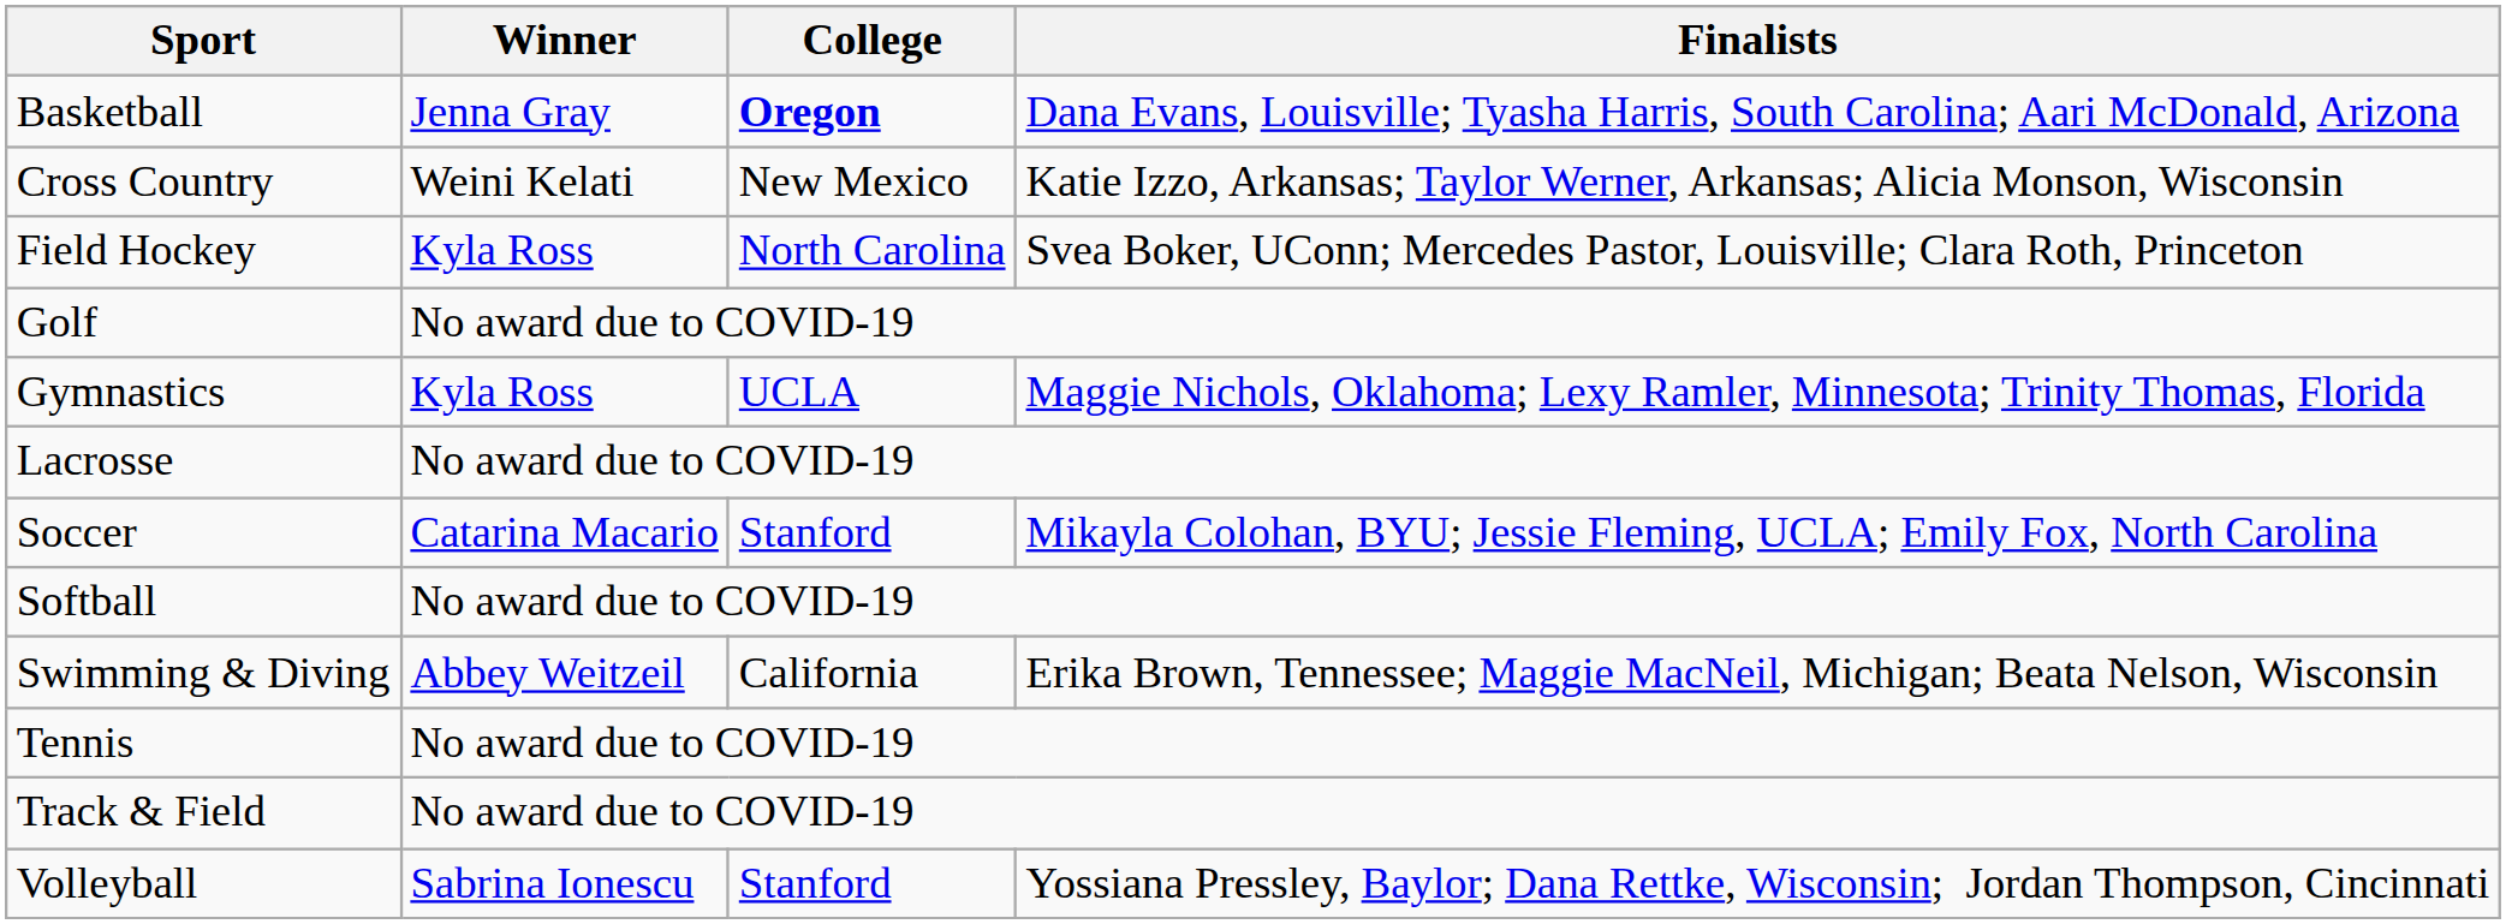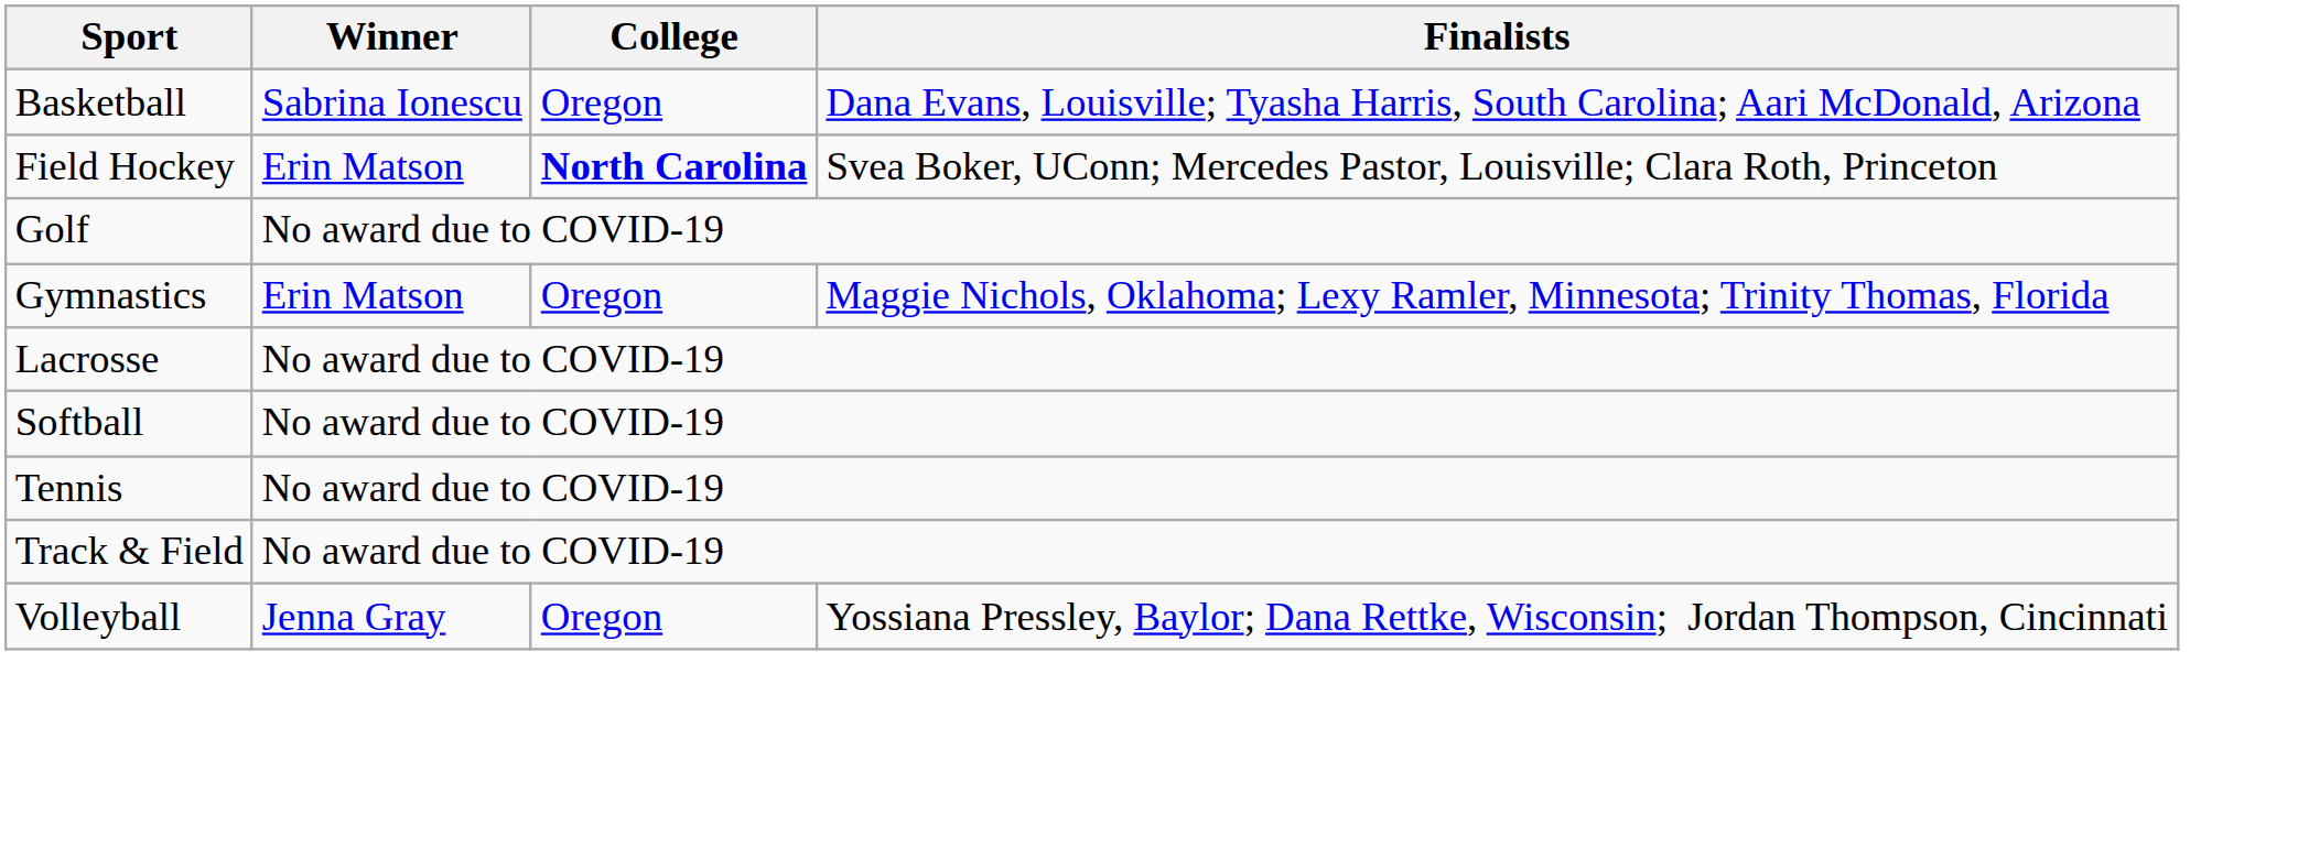Basketball | Winner: Jenna Gray -> Sabrina Ionescu
Basketball | College: bold -> normal
- row: Cross Country | Weini Kelati | New Mexico | Katie Izzo, Arkansas; Taylor Werner, Arkansas; Alicia Monson, Wisconsin
Field Hockey | Winner: Kyla Ross -> Erin Matson
Field Hockey | College: normal -> bold
Gymnastics | Winner: Kyla Ross -> Erin Matson
Gymnastics | College: UCLA -> Oregon
- row: Soccer | Catarina Macario | Stanford | Mikayla Colohan, BYU; Jessie Fleming, UCLA; Emily Fox, North Carolina
- row: Swimming & Diving | Abbey Weitzeil | California | Erika Brown, Tennessee; Maggie MacNeil, Michigan; Beata Nelson, Wisconsin
Volleyball | Winner: Sabrina Ionescu -> Jenna Gray
Volleyball | College: Stanford -> Oregon
